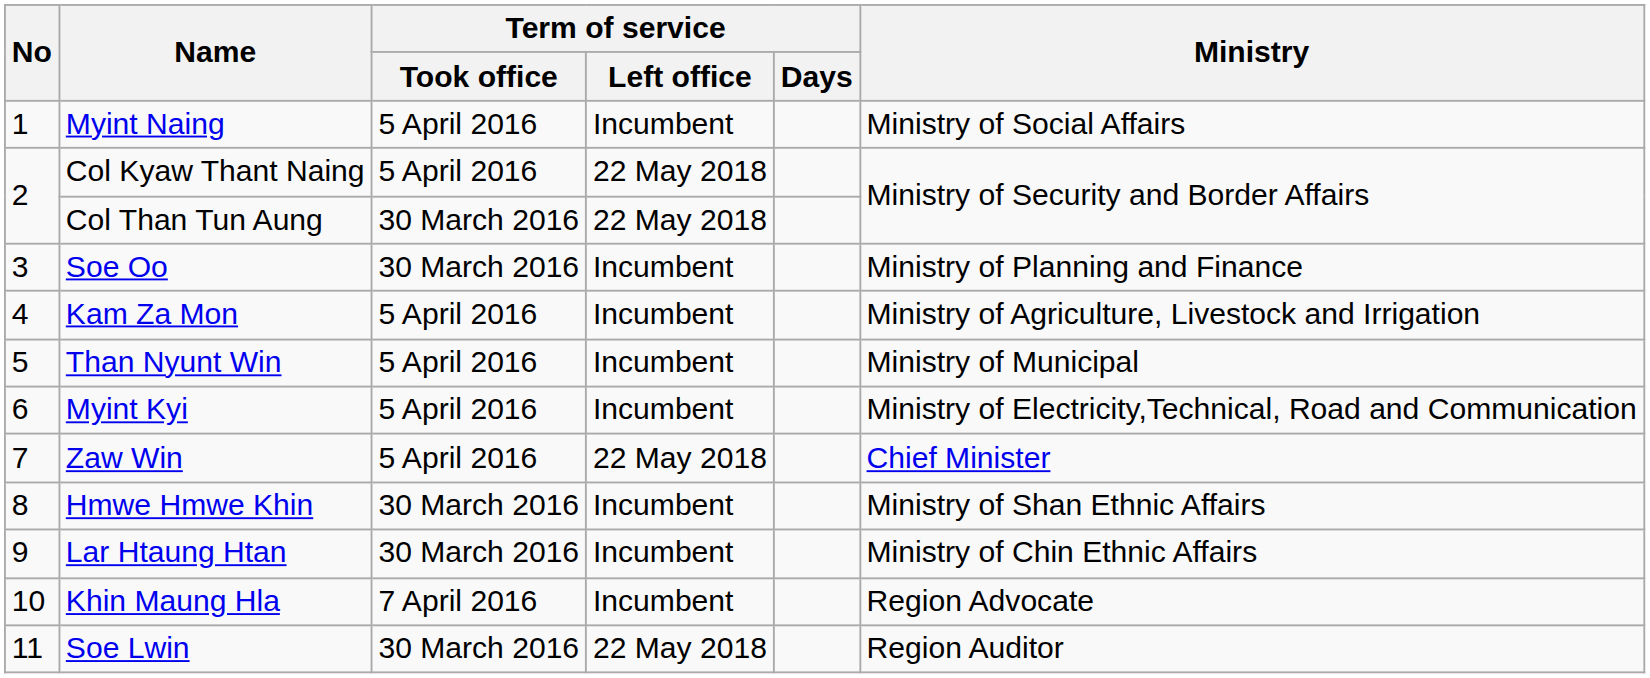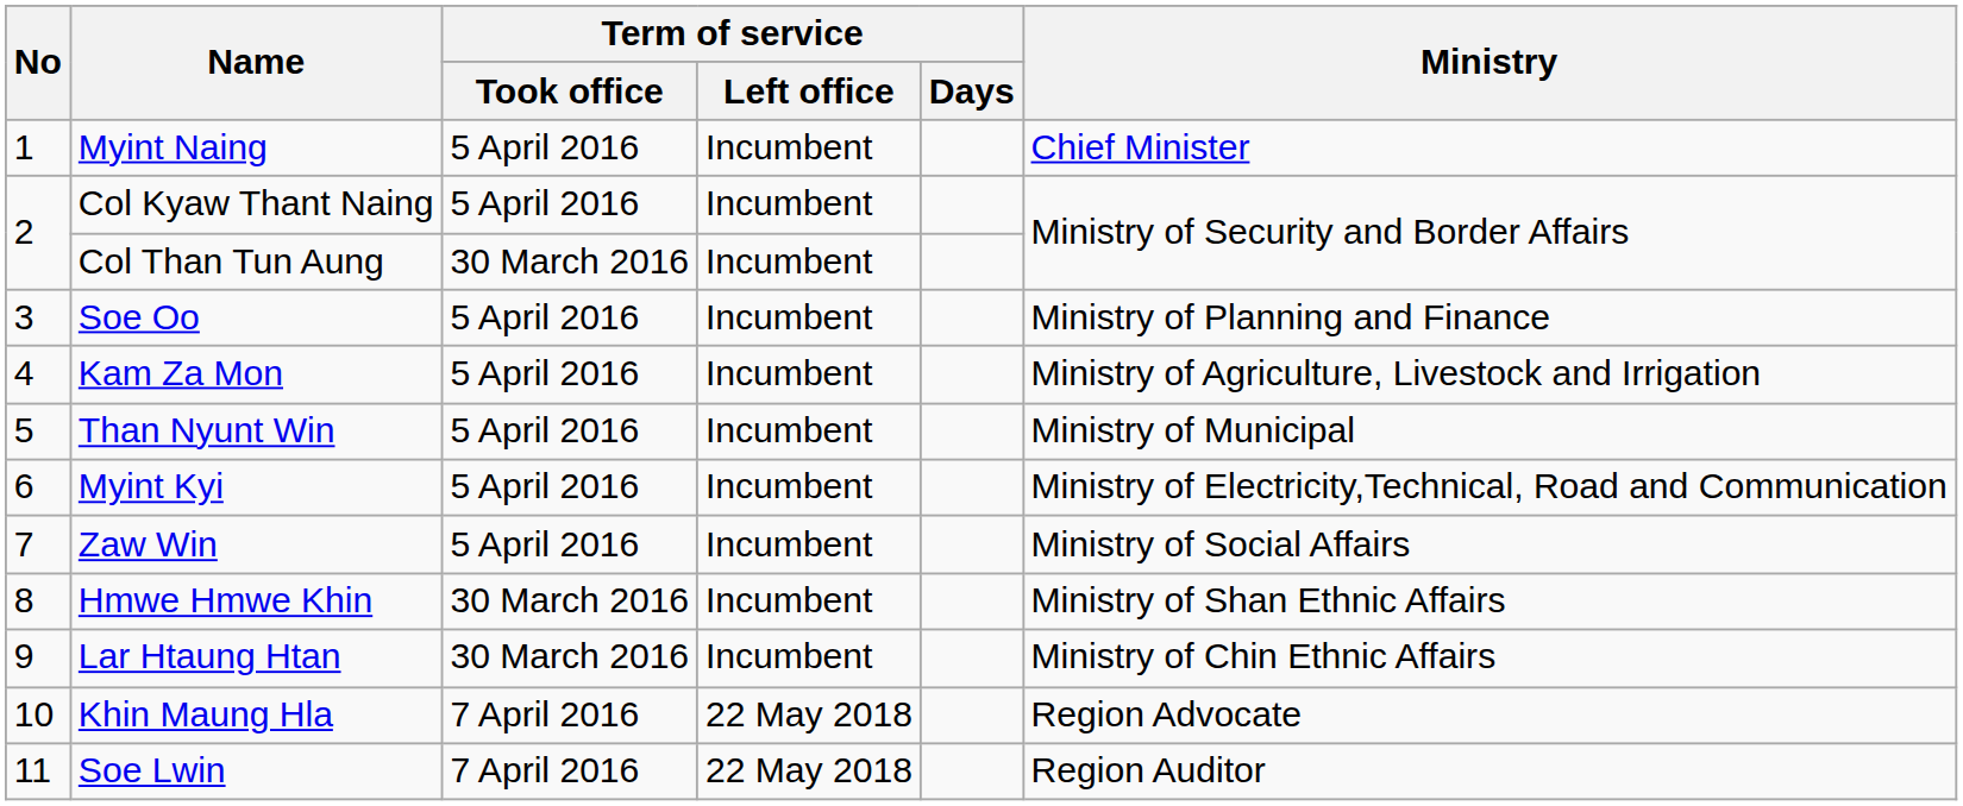Myint Naing | Ministry: Ministry of Social Affairs -> Chief Minister
Col Kyaw Thant Naing | Term of service / Left office: 22 May 2018 -> Incumbent
Col Than Tun Aung | Term of service / Left office: 22 May 2018 -> Incumbent
Soe Oo | Term of service / Took office: 30 March 2016 -> 5 April 2016
Zaw Win | Term of service / Left office: 22 May 2018 -> Incumbent
Zaw Win | Ministry: Chief Minister -> Ministry of Social Affairs
Khin Maung Hla | Term of service / Left office: Incumbent -> 22 May 2018
Soe Lwin | Term of service / Took office: 30 March 2016 -> 7 April 2016
